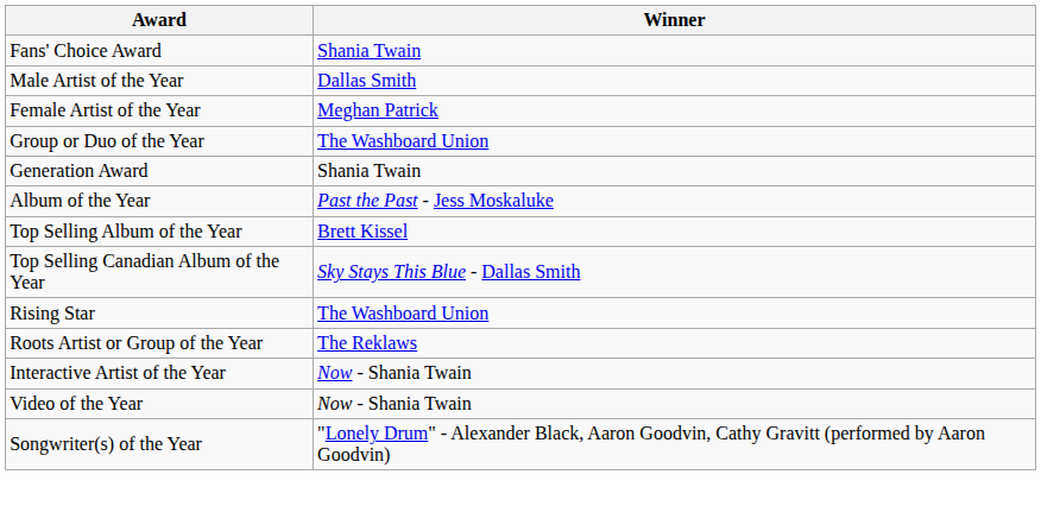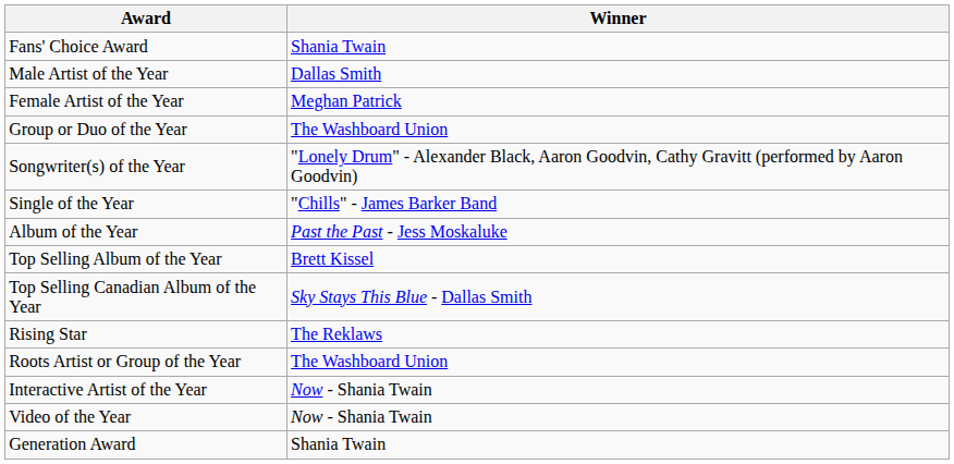rows swapped: Songwriter(s) of the Year <-> Generation Award
+ row: Single of the Year | "Chills" - James Barker Band
Rising Star | Winner: The Washboard Union -> The Reklaws
Roots Artist or Group of the Year | Winner: The Reklaws -> The Washboard Union
